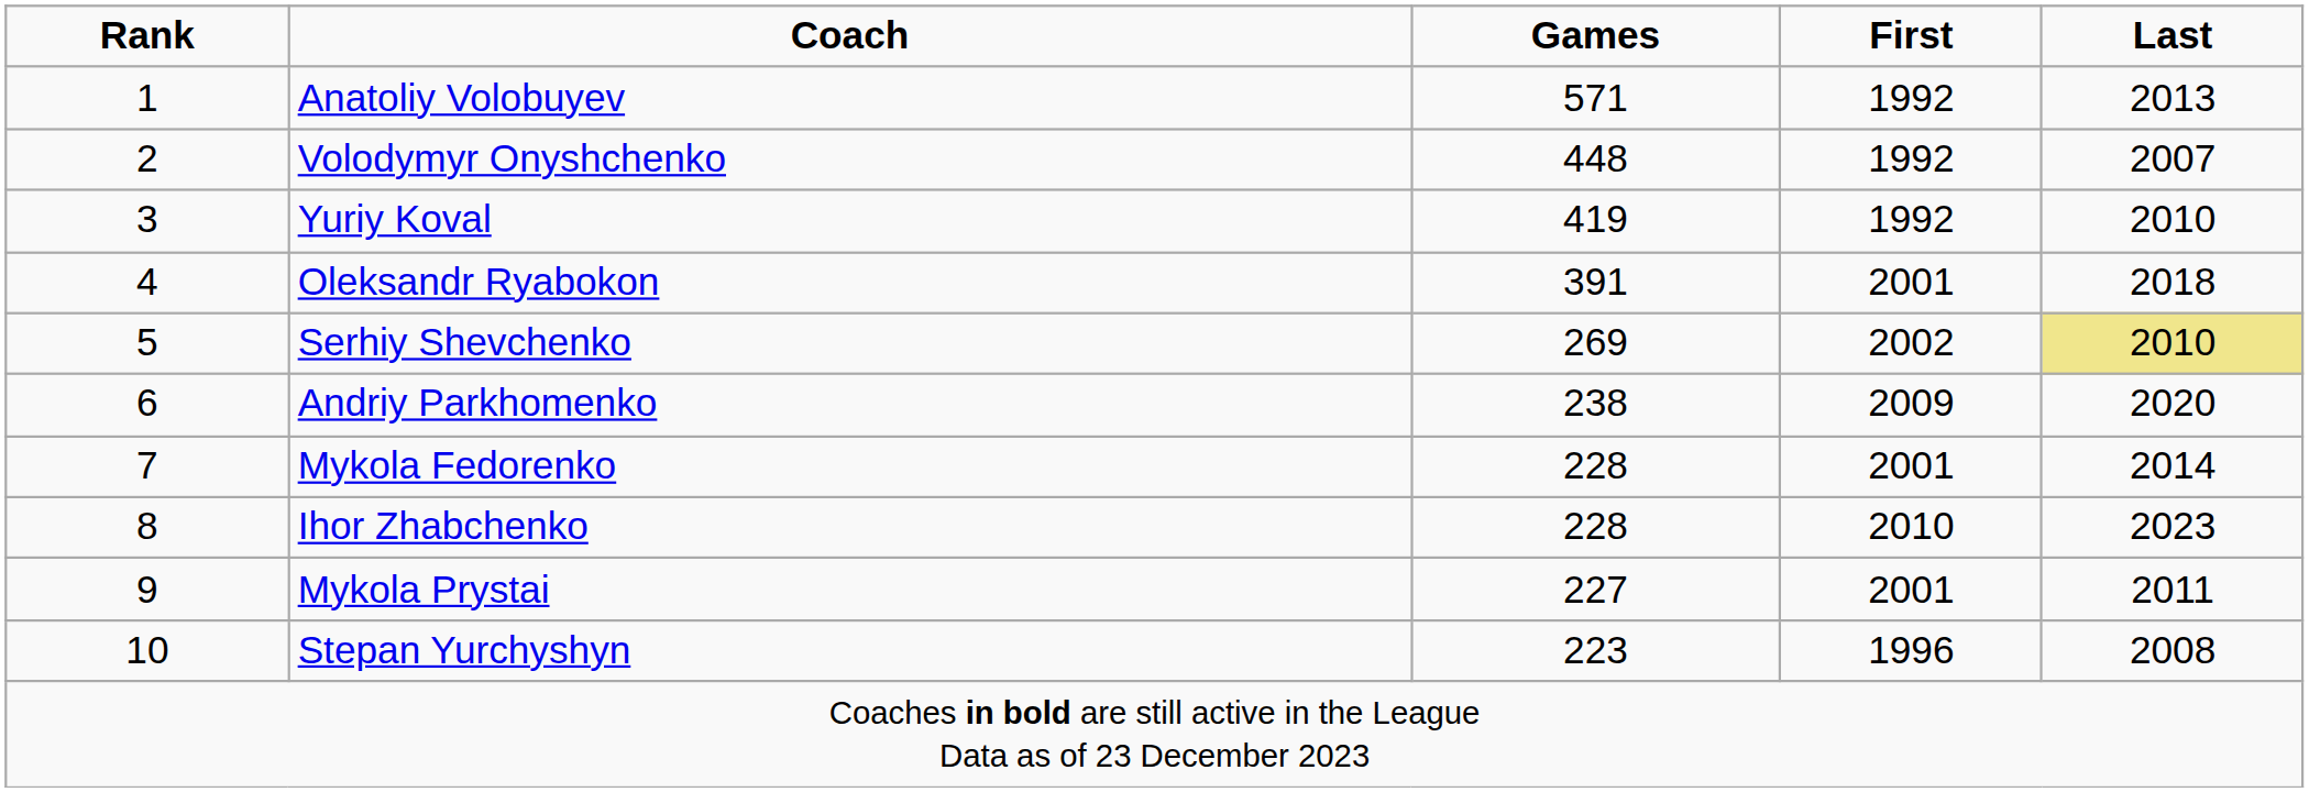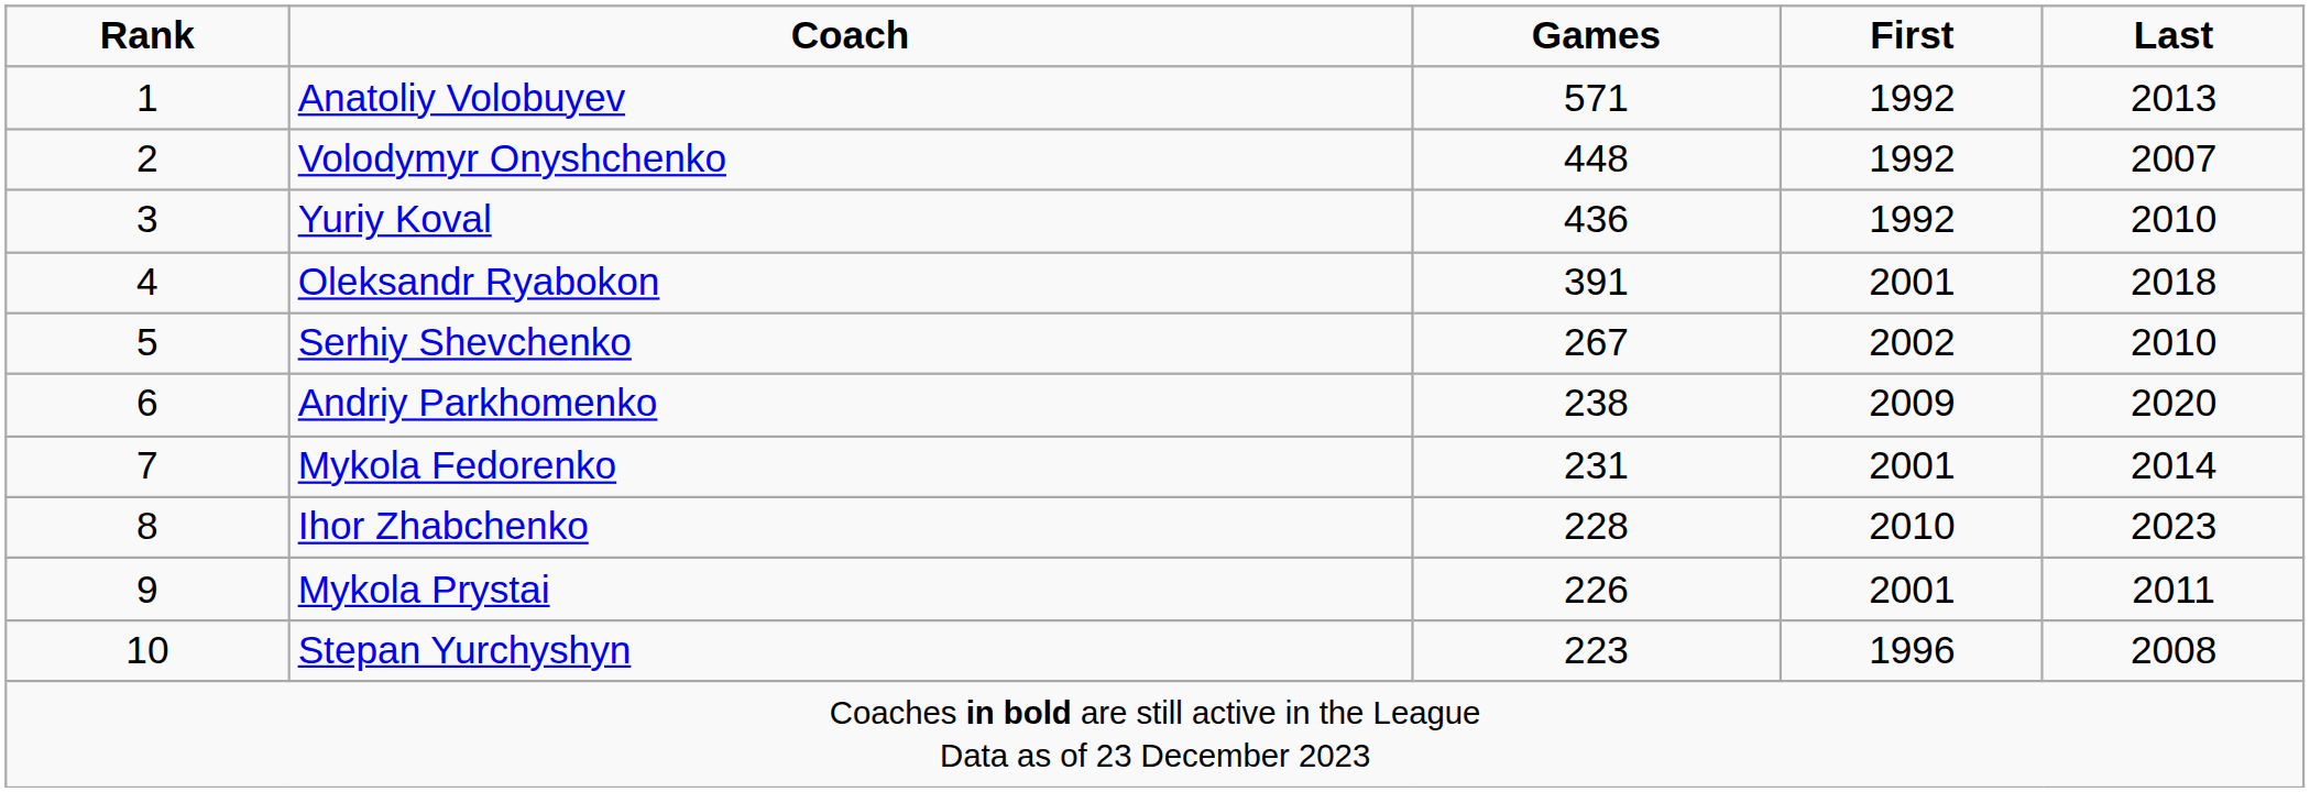Yuriy Koval | Games: 419 -> 436
Serhiy Shevchenko | Games: 269 -> 267
Serhiy Shevchenko | Last: khaki background -> no background
Mykola Fedorenko | Games: 228 -> 231
Mykola Prystai | Games: 227 -> 226
